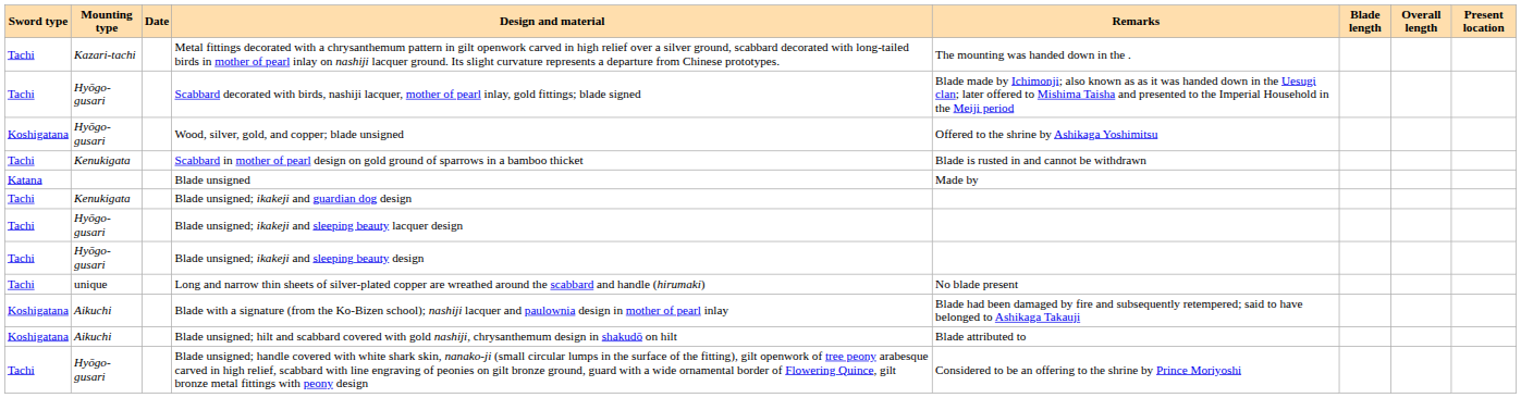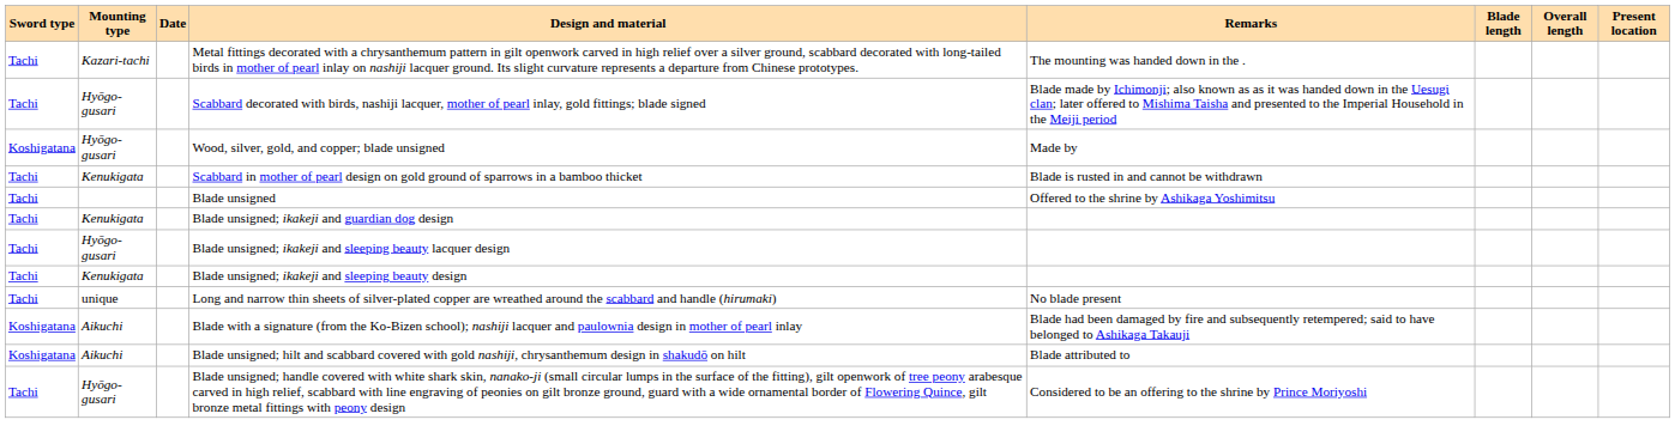Wood, silver, gold, and copper; blade unsigned | Remarks: Offered to the shrine by Ashikaga Yoshimitsu -> Made by
Blade unsigned | Sword type: Katana -> Tachi
Blade unsigned | Remarks: Made by -> Offered to the shrine by Ashikaga Yoshimitsu
Blade unsigned; ikakeji and sleeping beauty design | Mounting type: Hyōgo-gusari -> Kenukigata
